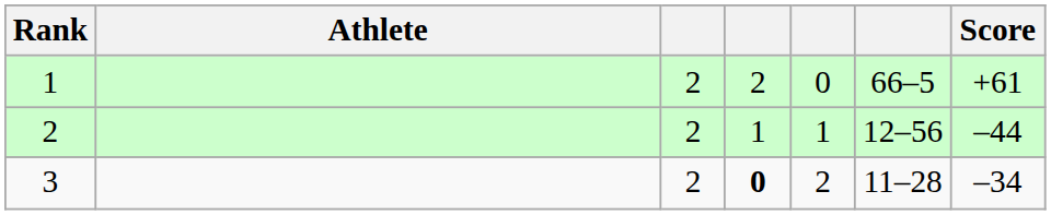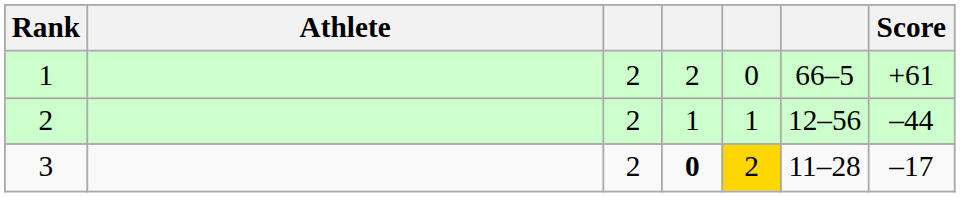3 | column 5: no background -> gold background
3 | Score: –34 -> –17
